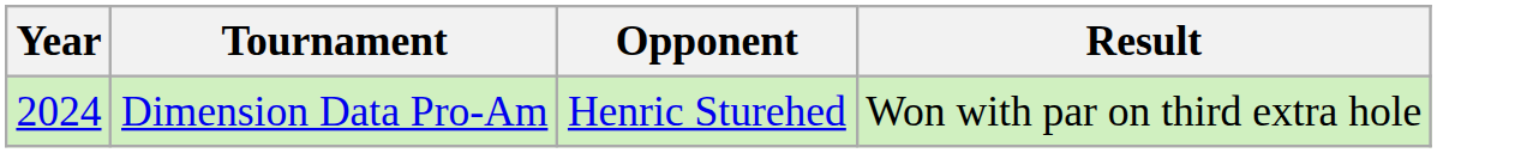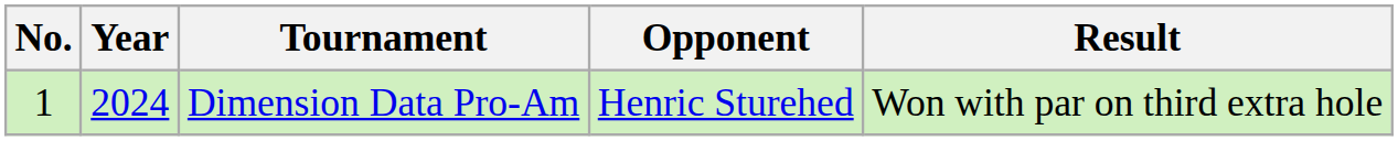+ column: No. | 1
